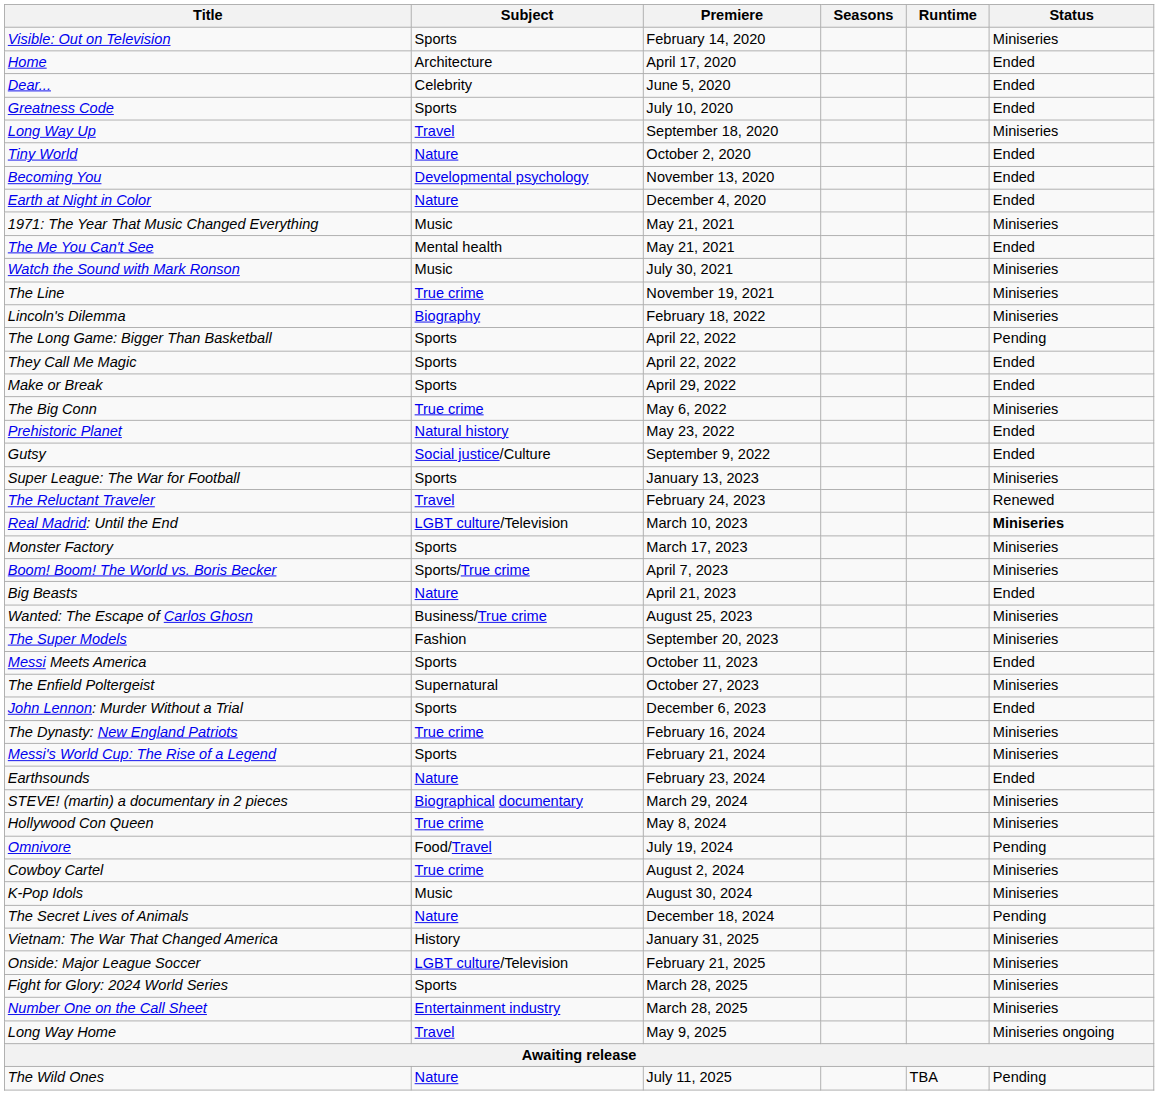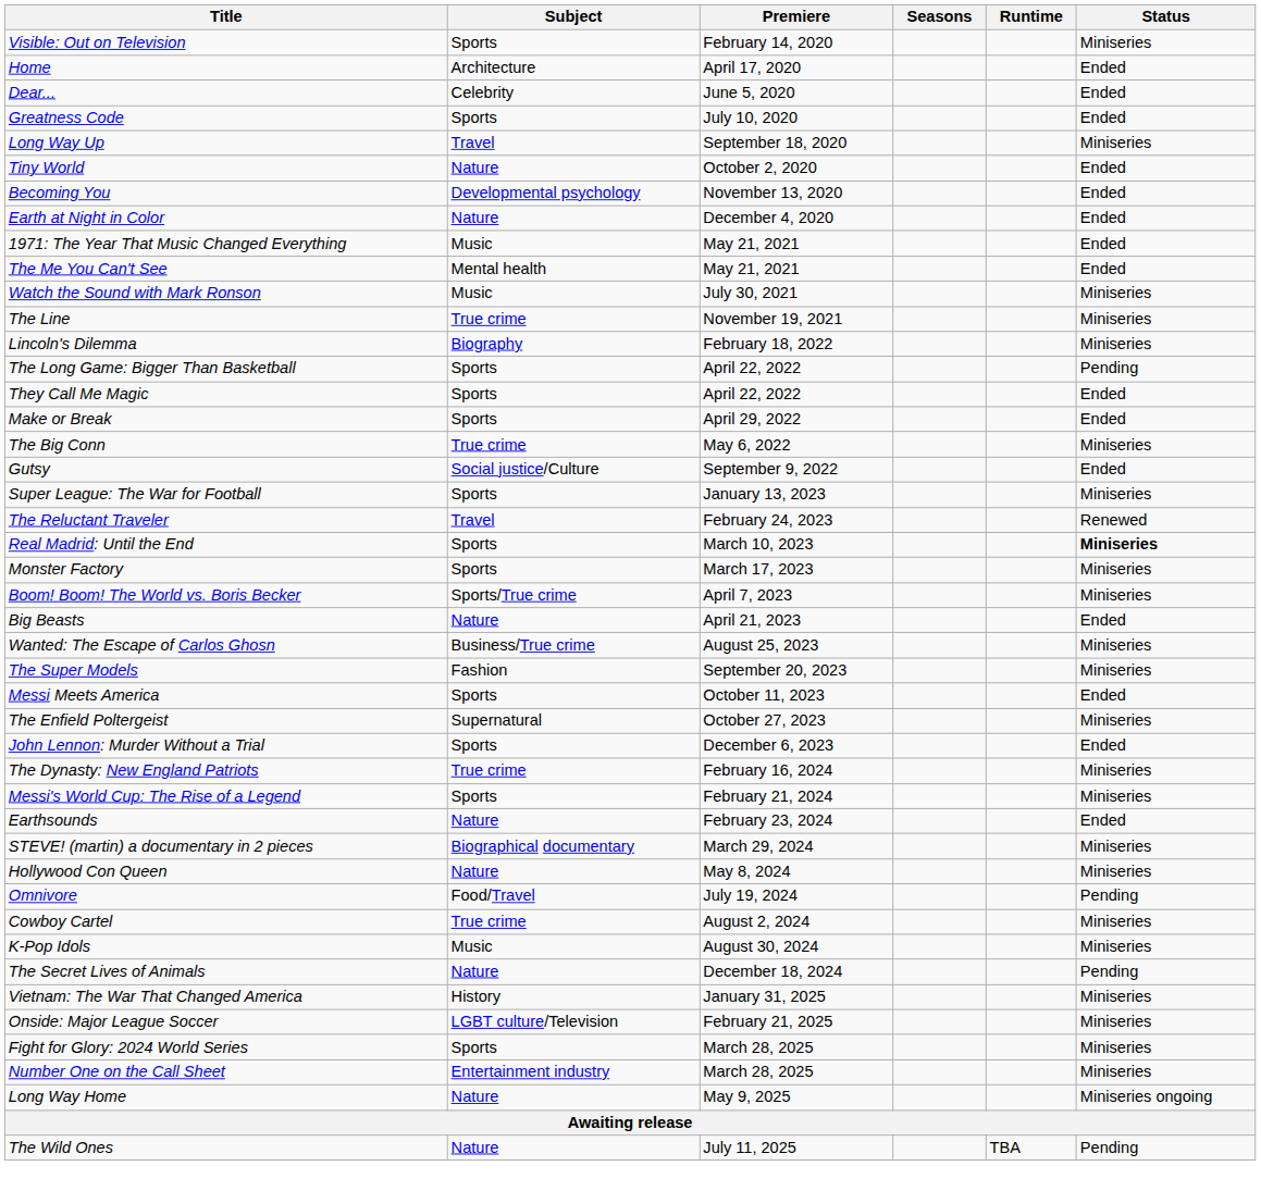1971: The Year That Music Changed Everything | Status: Miniseries -> Ended
- row: Prehistoric Planet | Natural history | May 23, 2022 | Ended
Real Madrid: Until the End | Subject: LGBT culture/Television -> Sports
Hollywood Con Queen | Subject: True crime -> Nature
Long Way Home | Subject: Travel -> Nature
